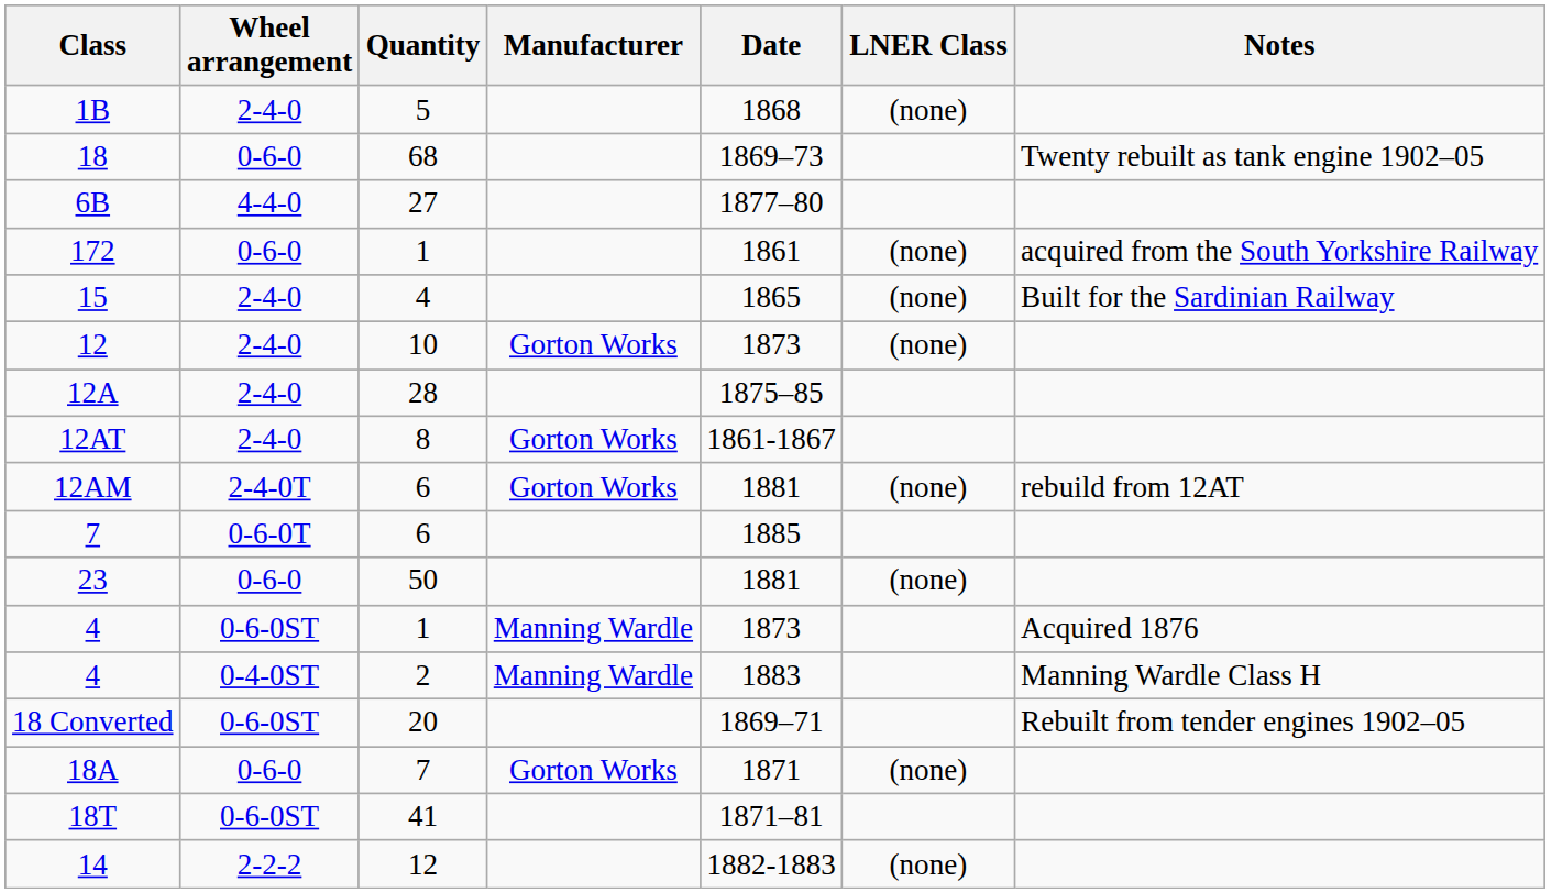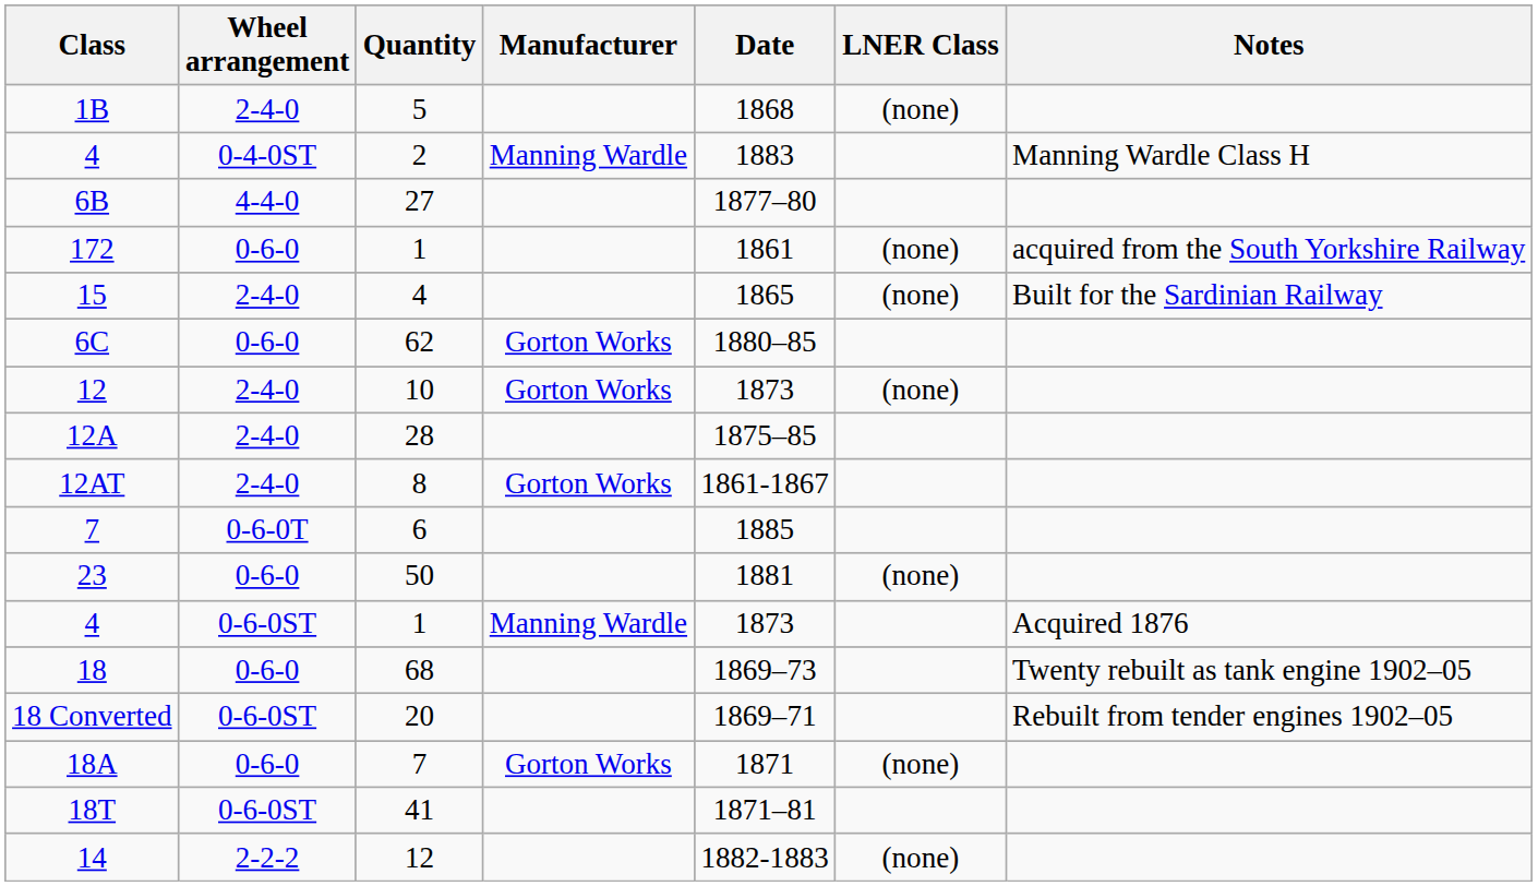rows swapped: 4 / 2 <-> 18
+ row: 6C | 0-6-0 | 62 | Gorton Works | 1880–85
- row: 12AM | 2-4-0T | 6 | Gorton Works | 1881 | (none) | rebuild from 12AT
